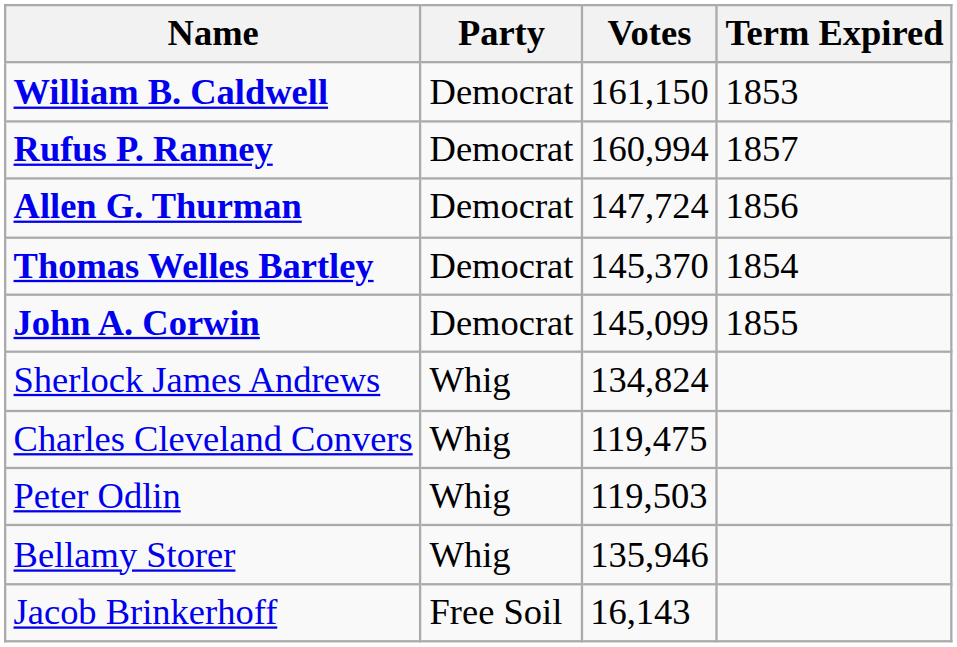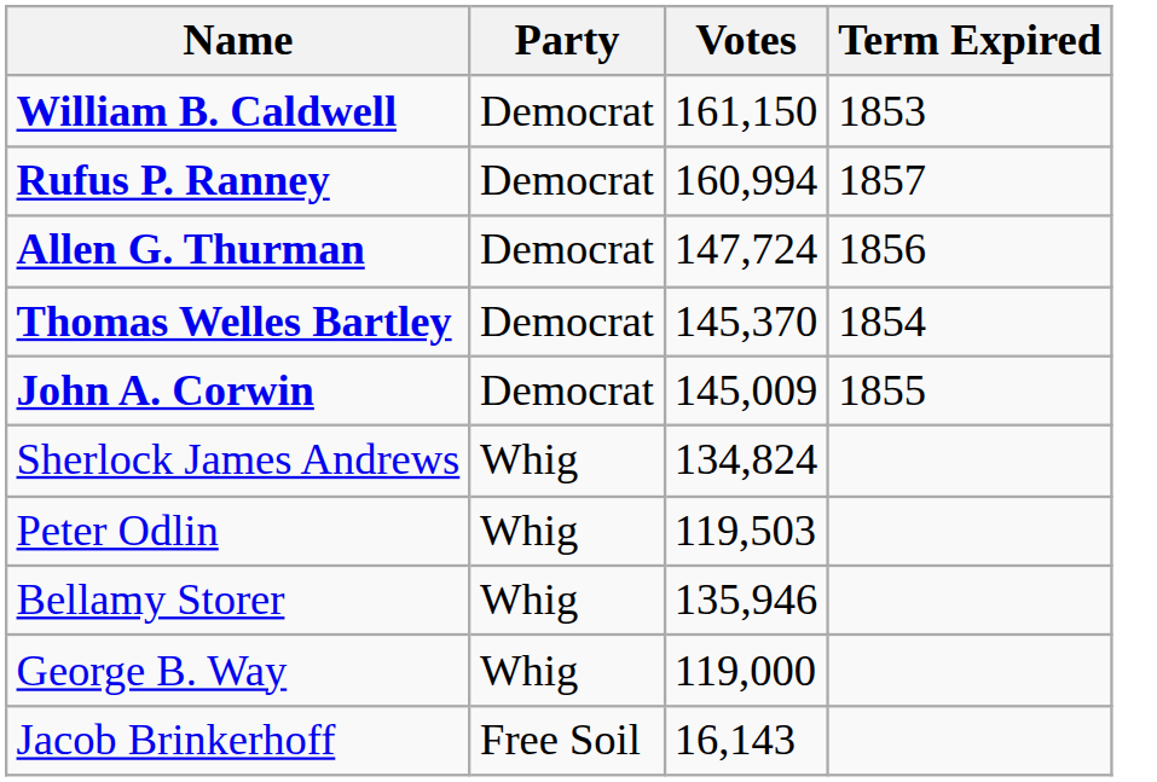John A. Corwin | Votes: 145,099 -> 145,009
- row: Charles Cleveland Convers | Whig | 119,475
+ row: George B. Way | Whig | 119,000
